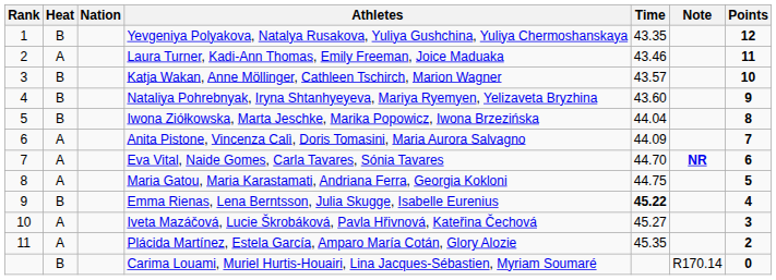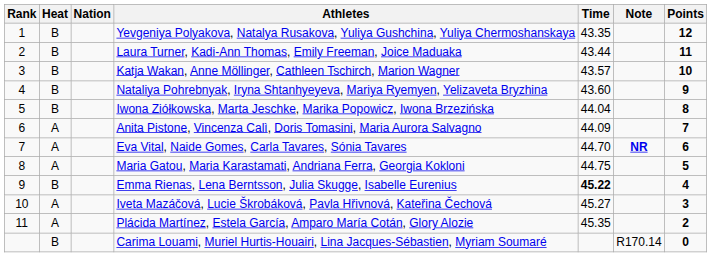Laura Turner, Kadi-Ann Thomas, Emily Freeman, Joice Maduaka | Heat: A -> B
Laura Turner, Kadi-Ann Thomas, Emily Freeman, Joice Maduaka | Time: 43.46 -> 43.44
